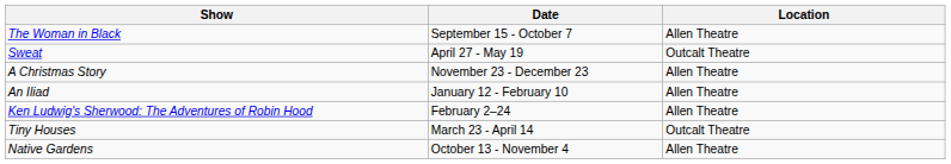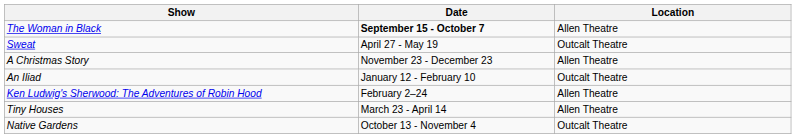The Woman in Black | Date: normal -> bold
An Iliad | Location: Allen Theatre -> Outcalt Theatre
Tiny Houses | Location: Outcalt Theatre -> Allen Theatre
Native Gardens | Location: Allen Theatre -> Outcalt Theatre
